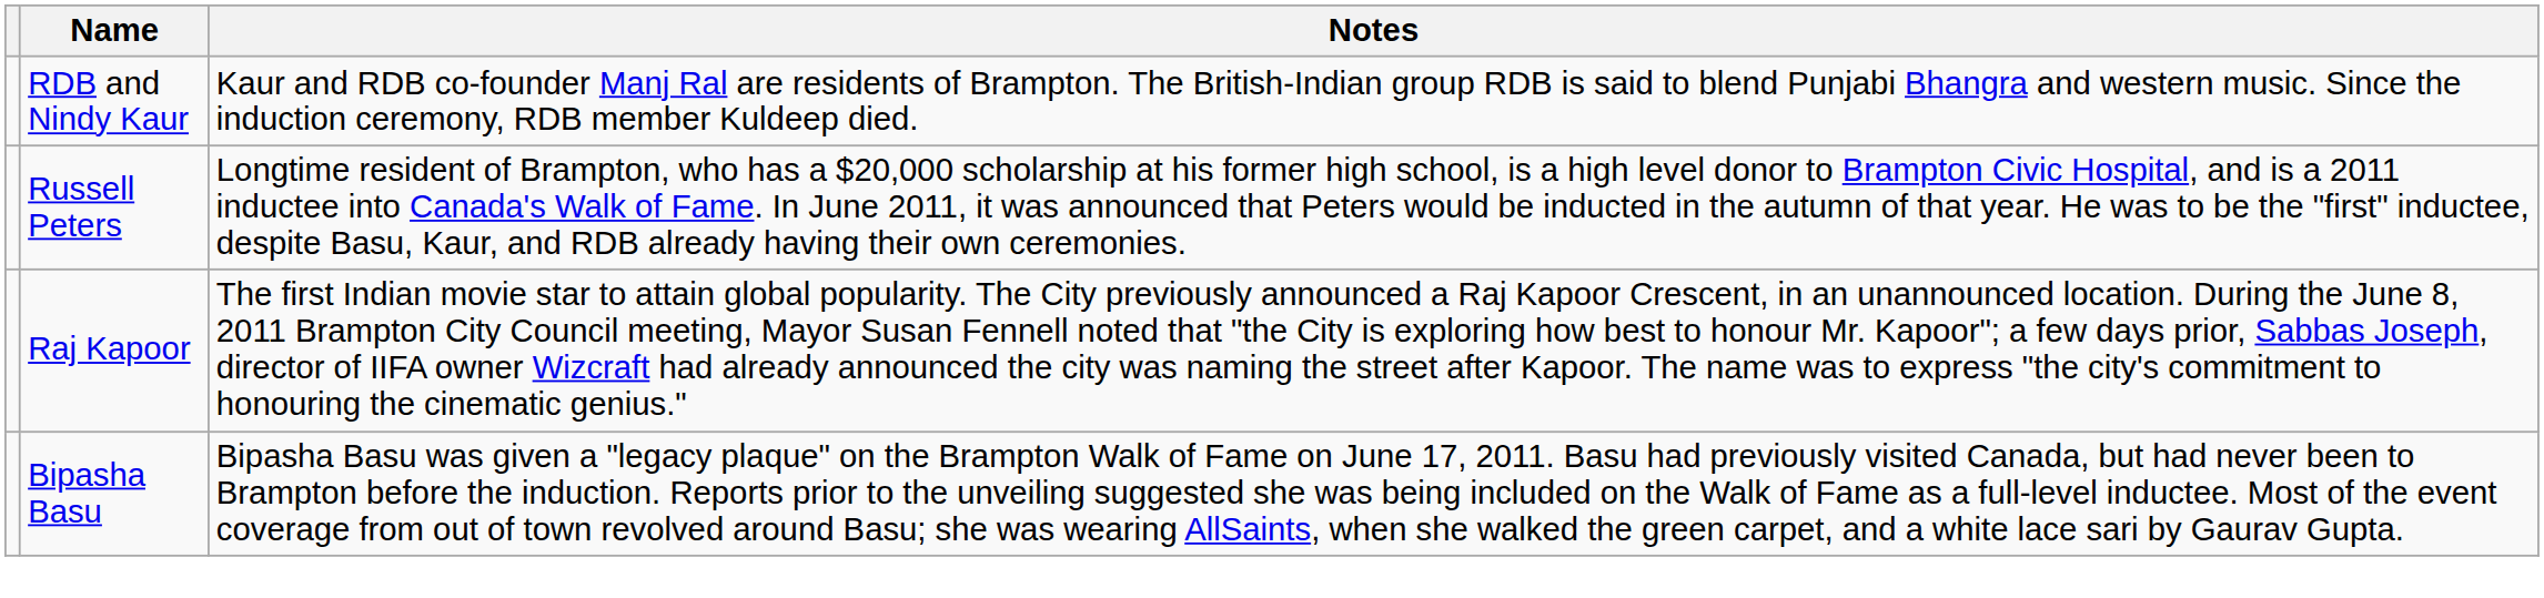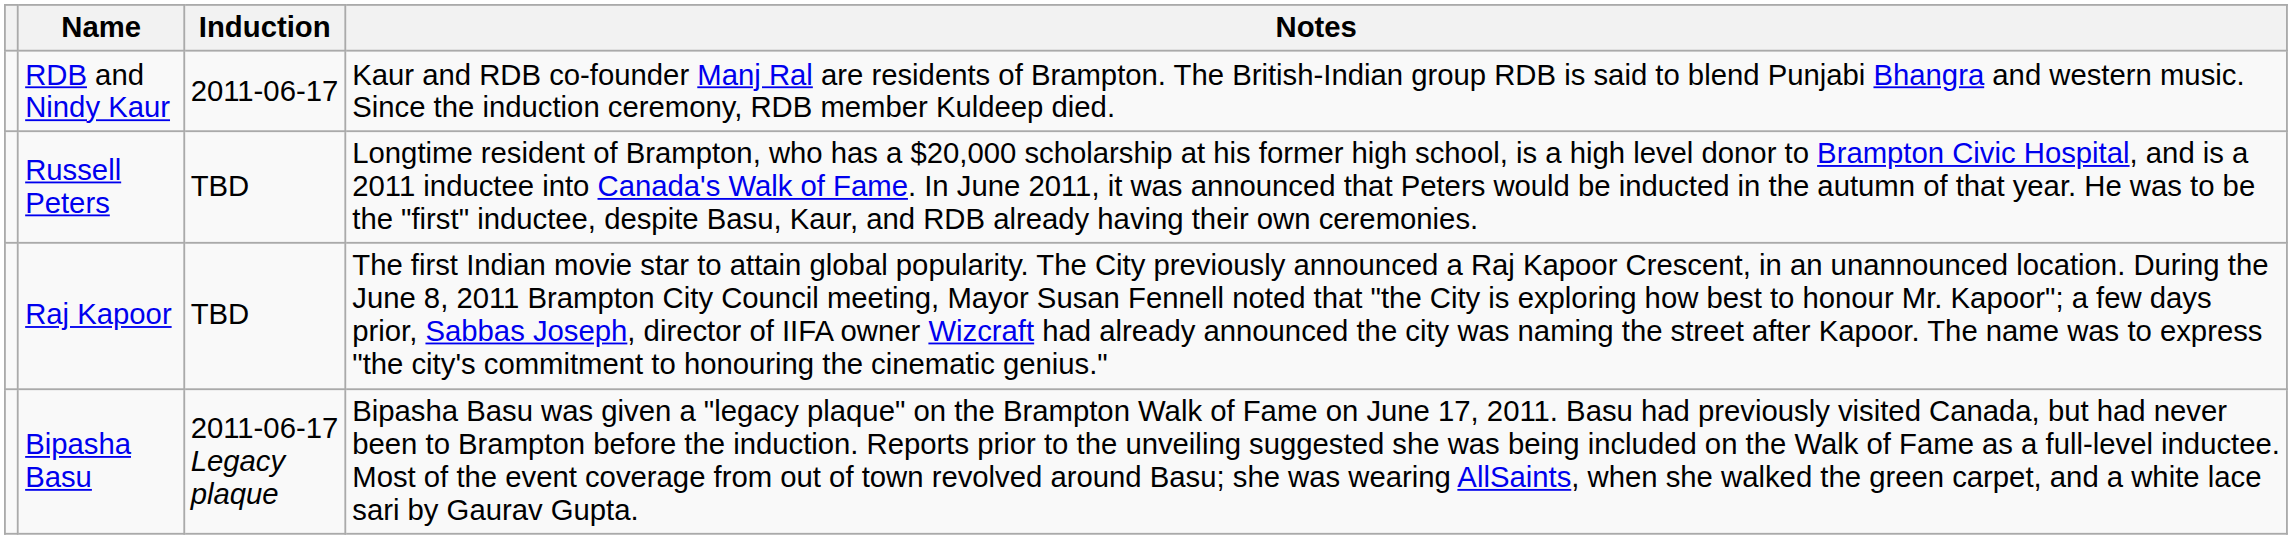+ column: Induction | 2011-06-17 | TBD | TBD | 2011-06-17 Legacy plaque
